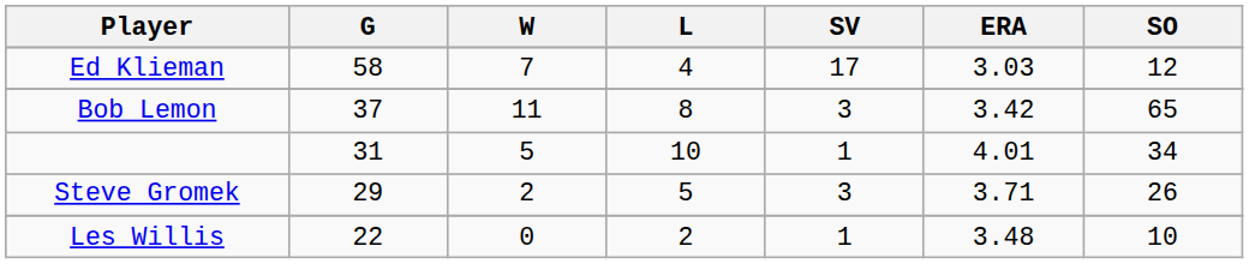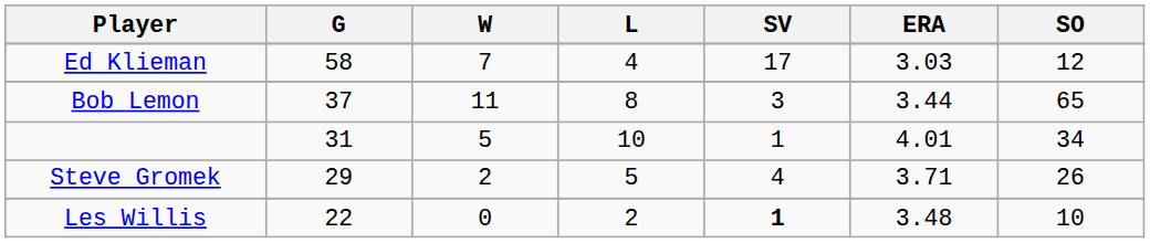Bob Lemon | ERA: 3.42 -> 3.44
Steve Gromek | SV: 3 -> 4
Les Willis | SV: normal -> bold
